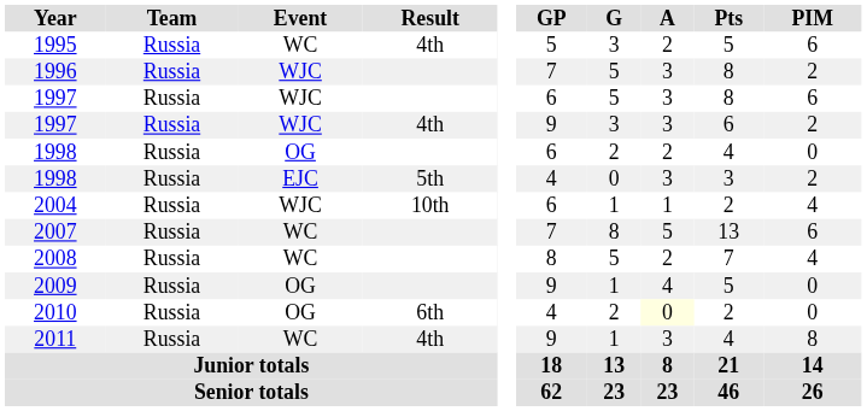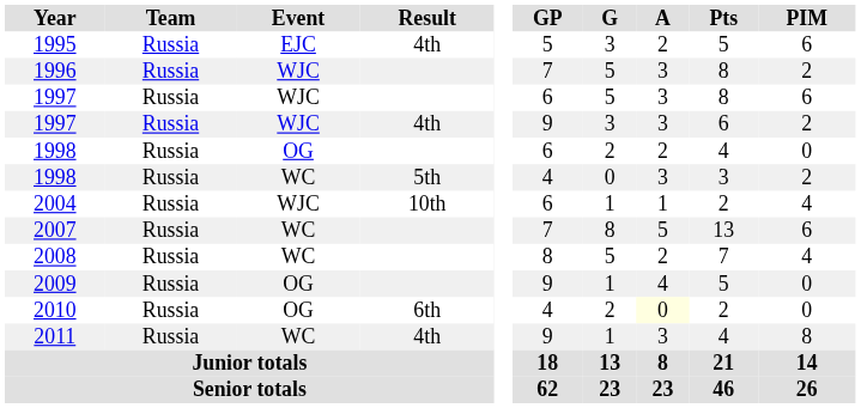1995 | Event: WC -> EJC
1998 / 5th | Event: EJC -> WC
